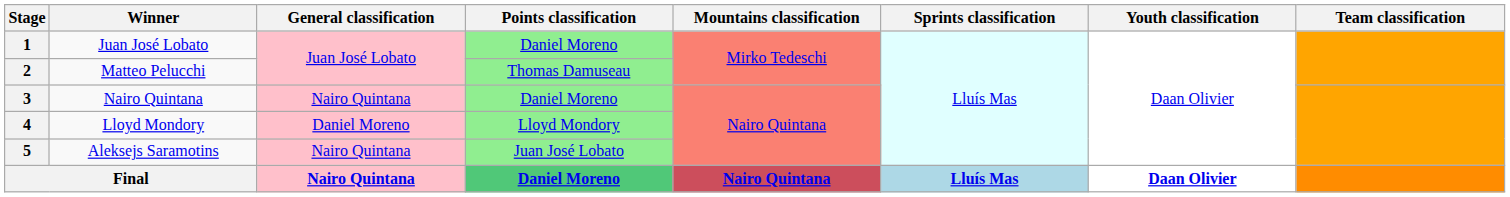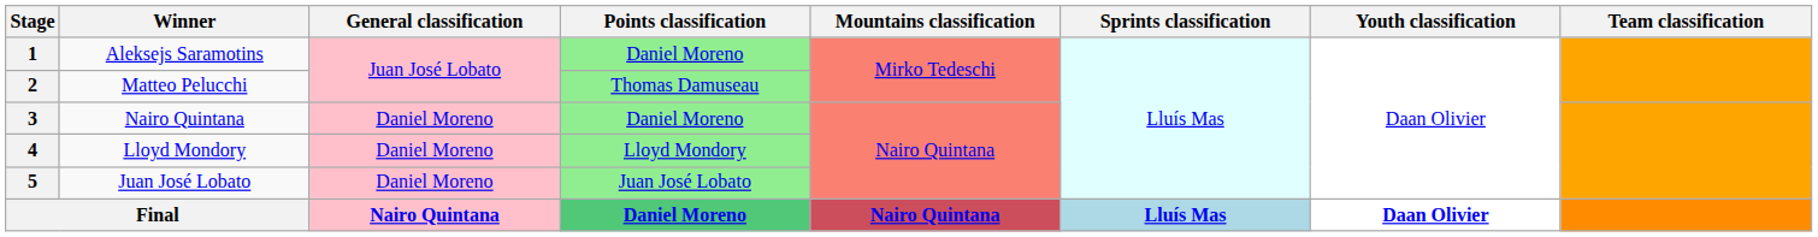1 | Winner: Juan José Lobato -> Aleksejs Saramotins
3 | General classification: Nairo Quintana -> Daniel Moreno
5 | Winner: Aleksejs Saramotins -> Juan José Lobato
5 | General classification: Nairo Quintana -> Daniel Moreno
